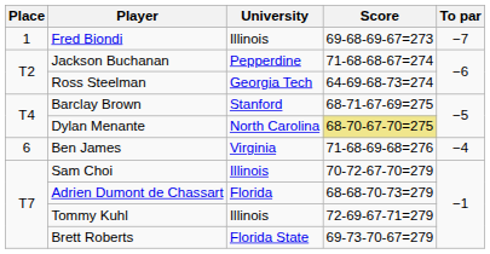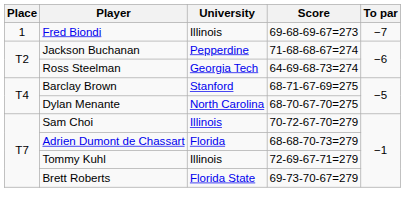Dylan Menante | Score: khaki background -> no background
- row: 6 | Ben James | Virginia | 71-68-69-68=276 | −4
